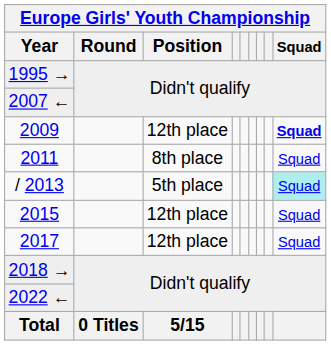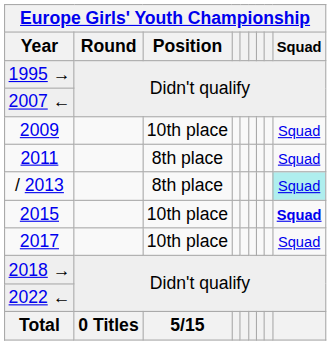2009 | Europe Girls' Youth Championship / Position: 12th place -> 10th place
2009 | Europe Girls' Youth Championship / Squad: bold -> normal
/ 2013 | Europe Girls' Youth Championship / Position: 5th place -> 8th place
2015 | Europe Girls' Youth Championship / Position: 12th place -> 10th place
2015 | Europe Girls' Youth Championship / Squad: normal -> bold
2017 | Europe Girls' Youth Championship / Position: 12th place -> 10th place
